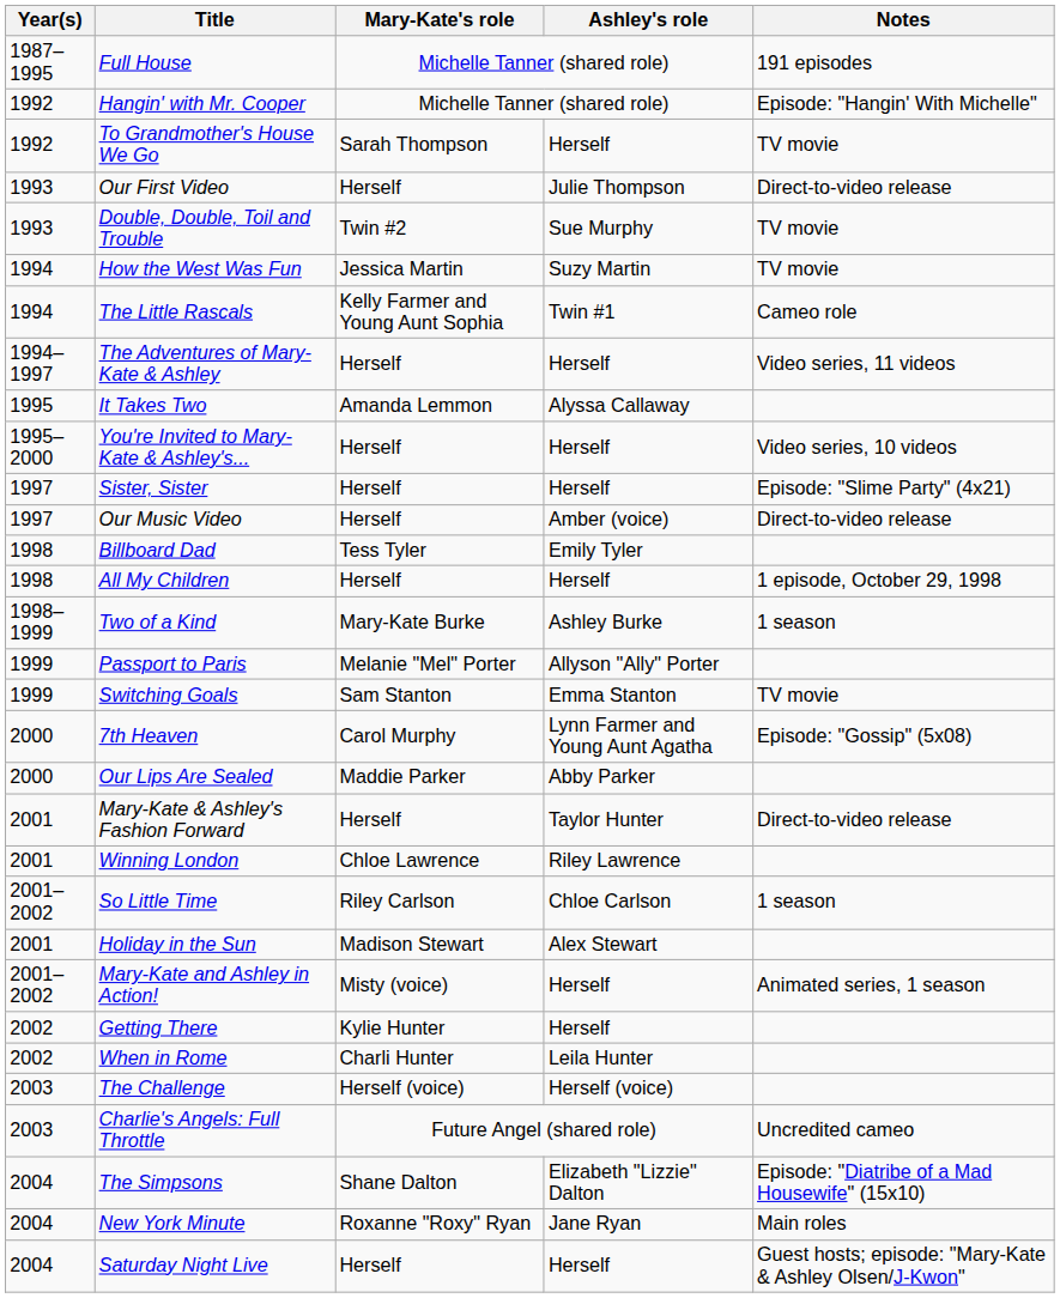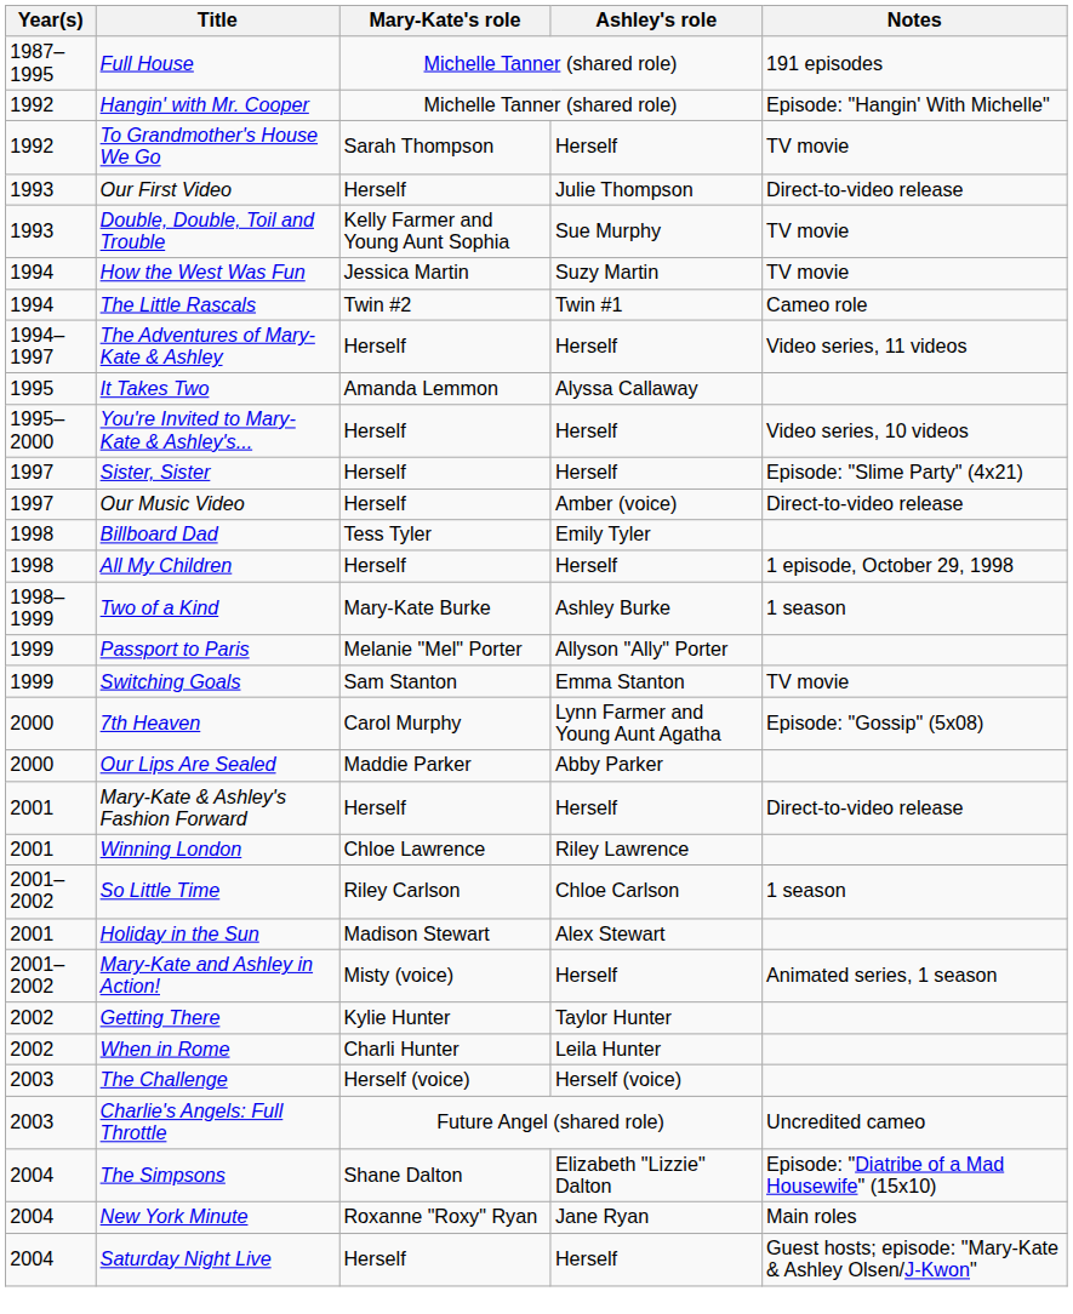Double, Double, Toil and Trouble | Mary-Kate's role: Twin #2 -> Kelly Farmer and Young Aunt Sophia
The Little Rascals | Mary-Kate's role: Kelly Farmer and Young Aunt Sophia -> Twin #2
Mary-Kate & Ashley's Fashion Forward | Ashley's role: Taylor Hunter -> Herself
Getting There | Ashley's role: Herself -> Taylor Hunter
